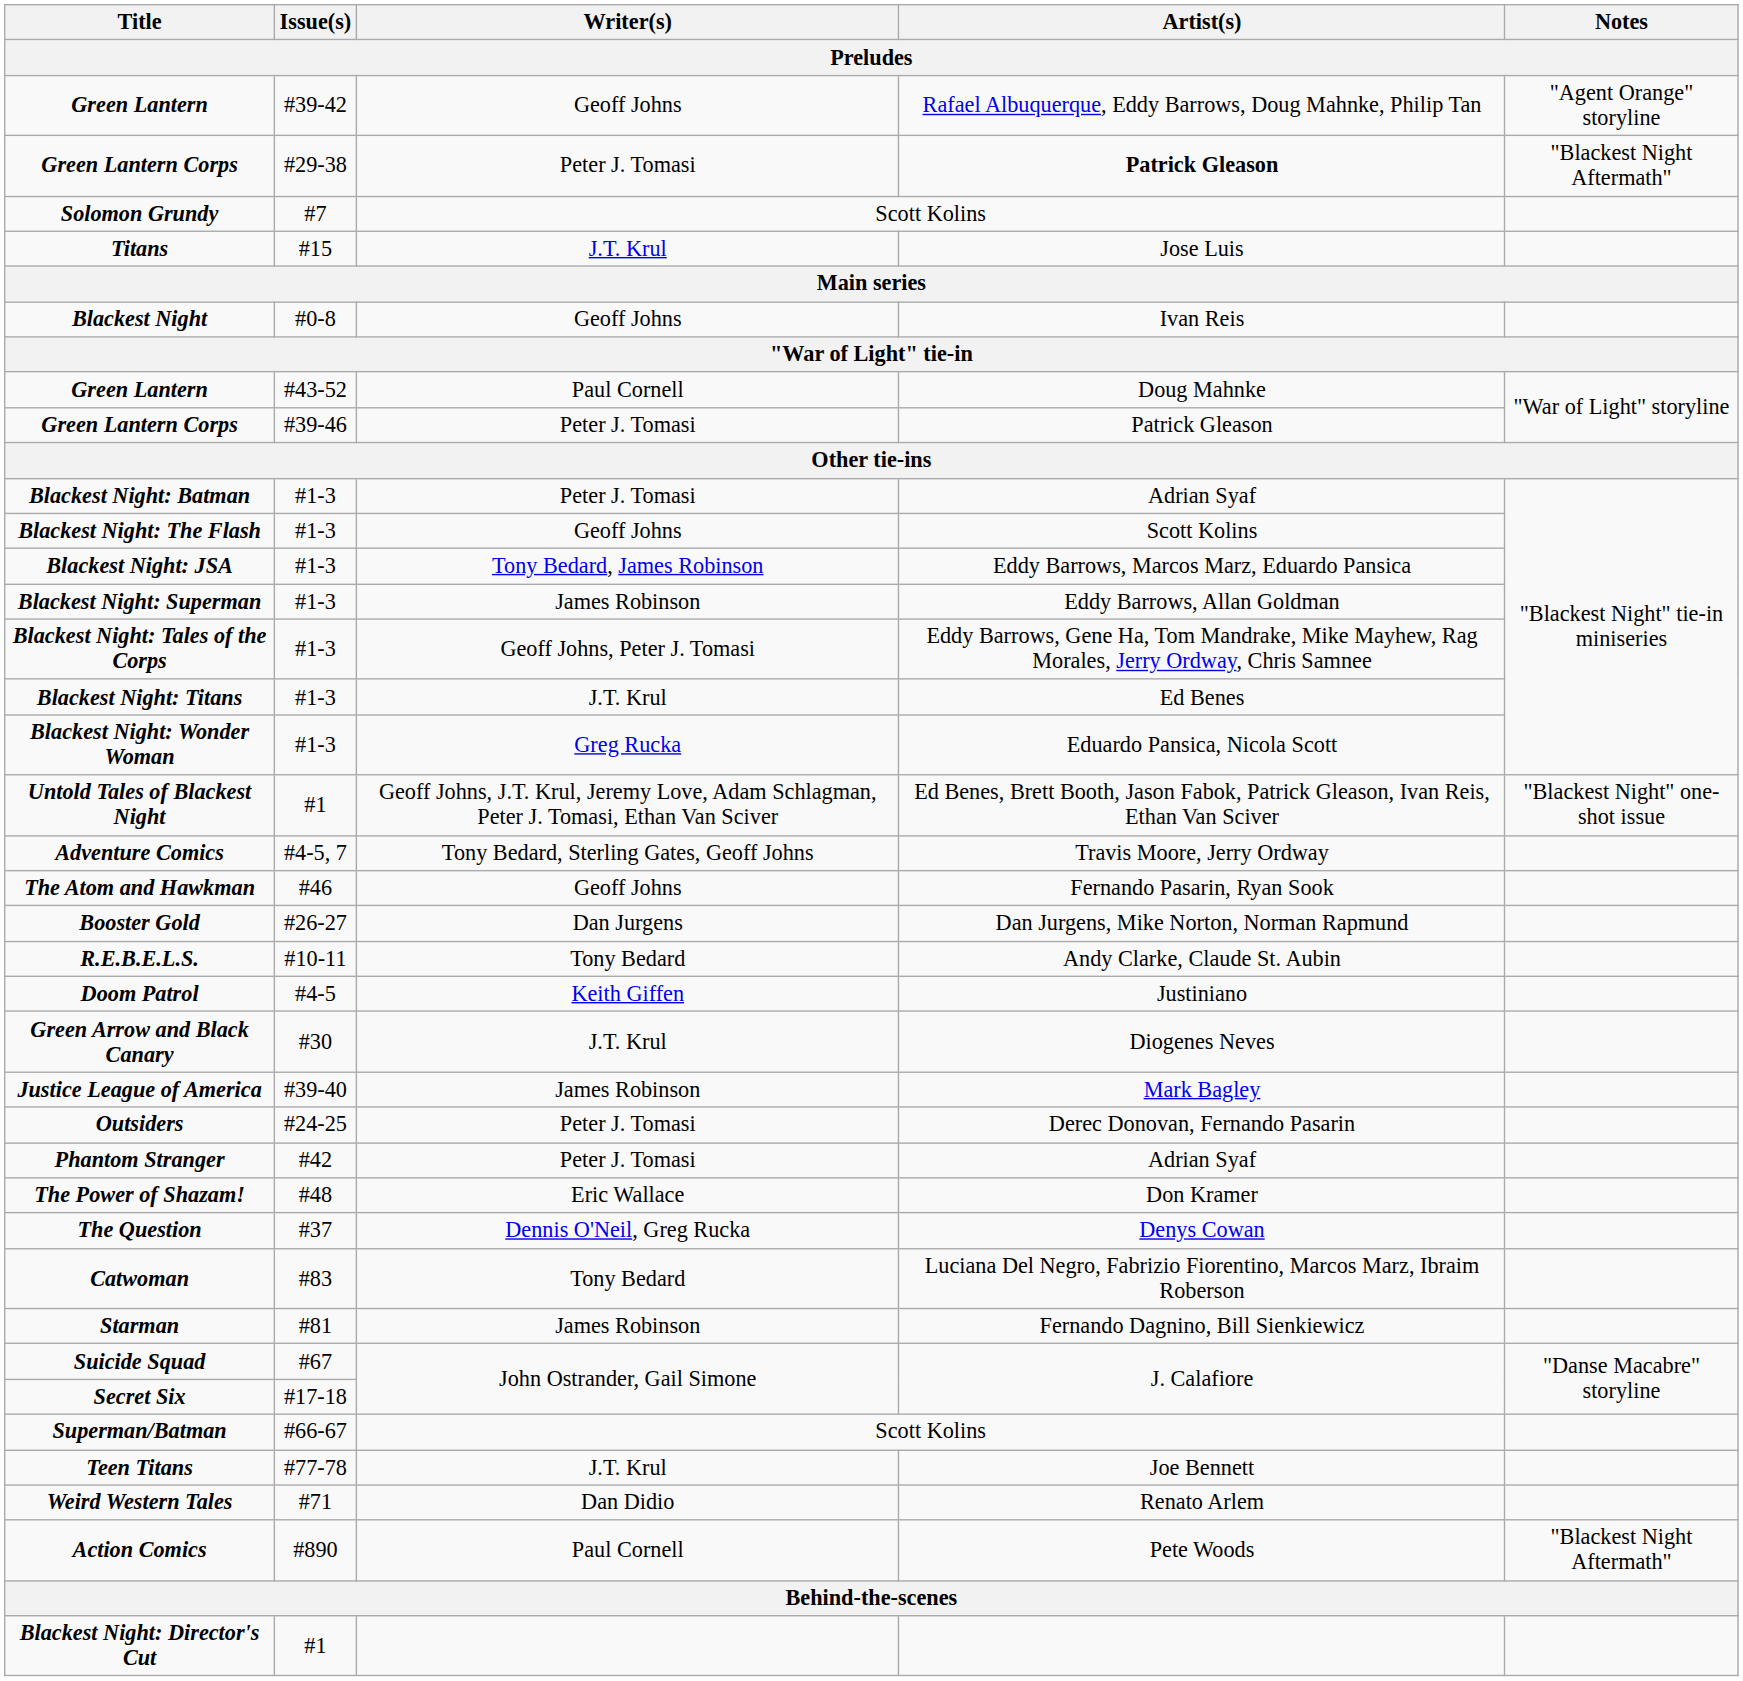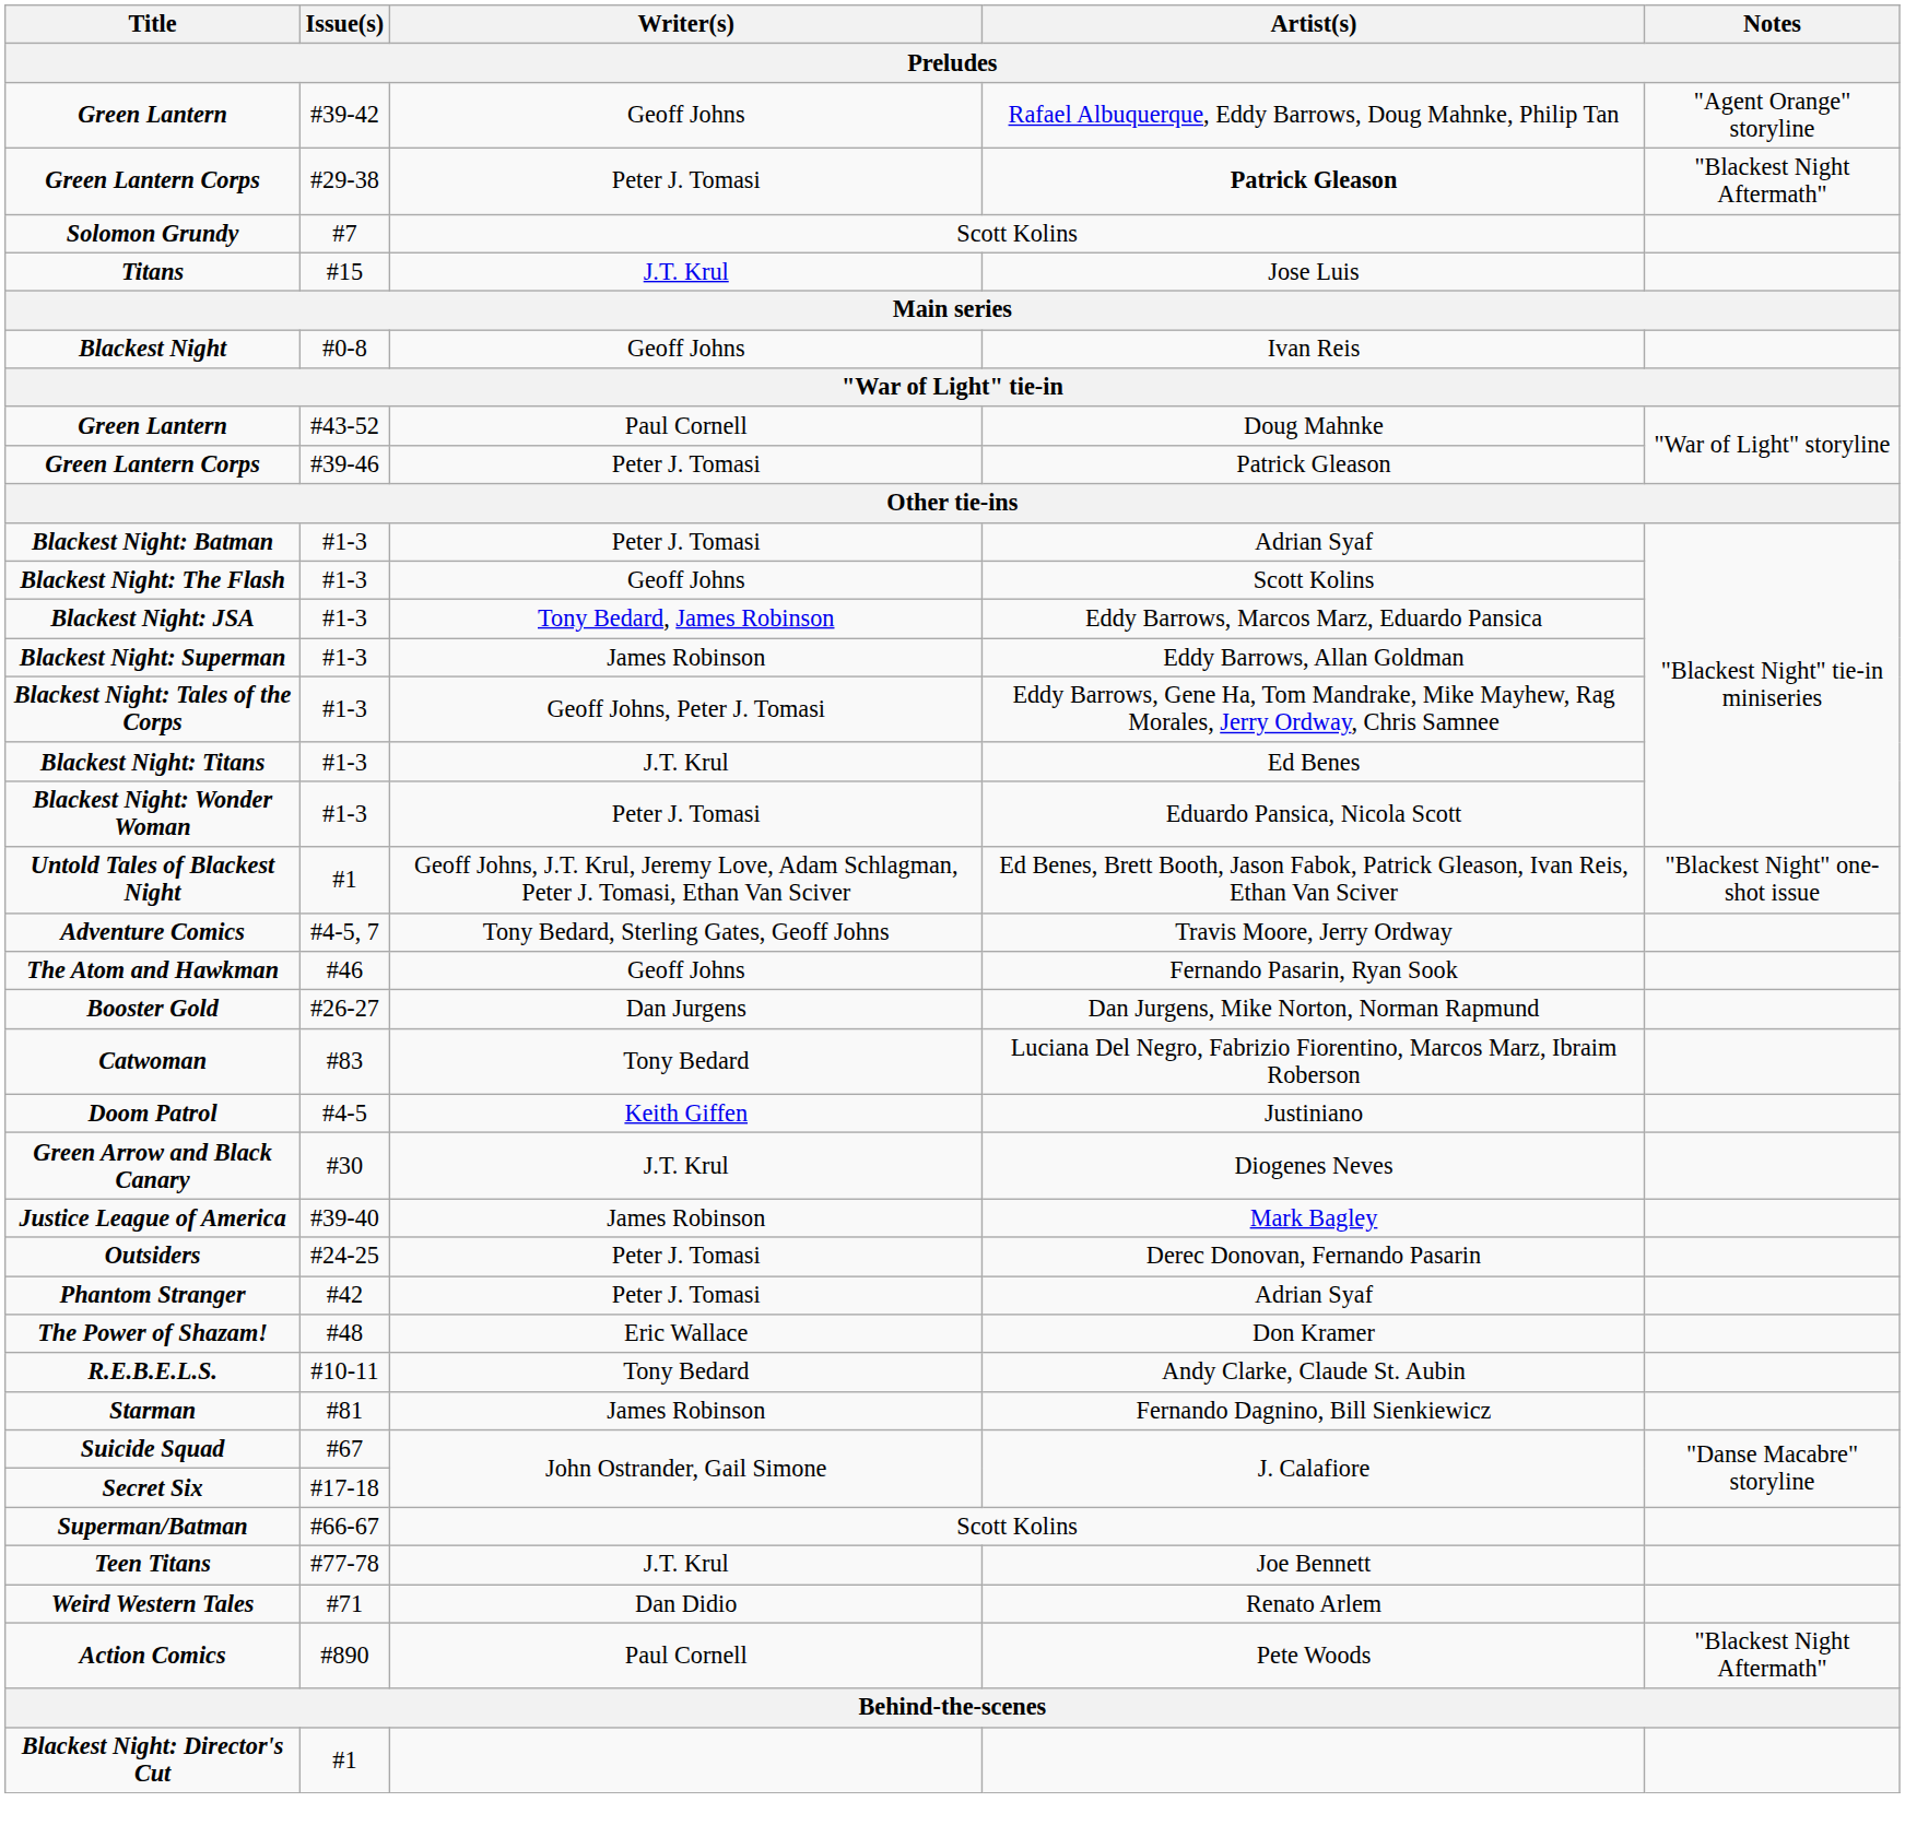Blackest Night: Wonder Woman | Writer(s): Greg Rucka -> Peter J. Tomasi
rows swapped: Catwoman <-> R.E.B.E.L.S.
- row: The Question | #37 | Dennis O'Neil, Greg Rucka | Denys Cowan
